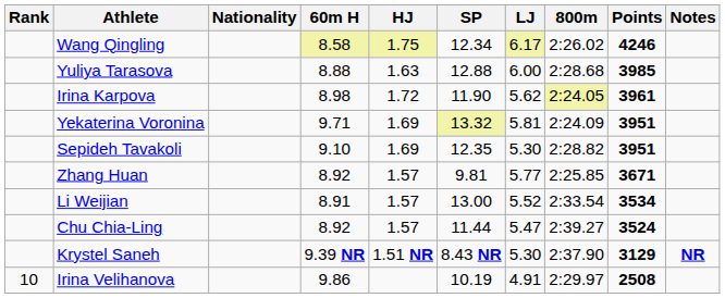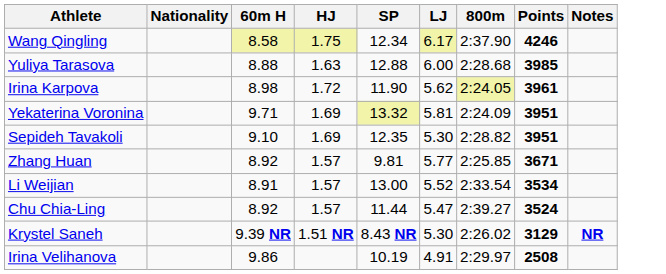- column: Rank | 10
Wang Qingling | 800m: 2:26.02 -> 2:37.90
Krystel Saneh | 800m: 2:37.90 -> 2:26.02
